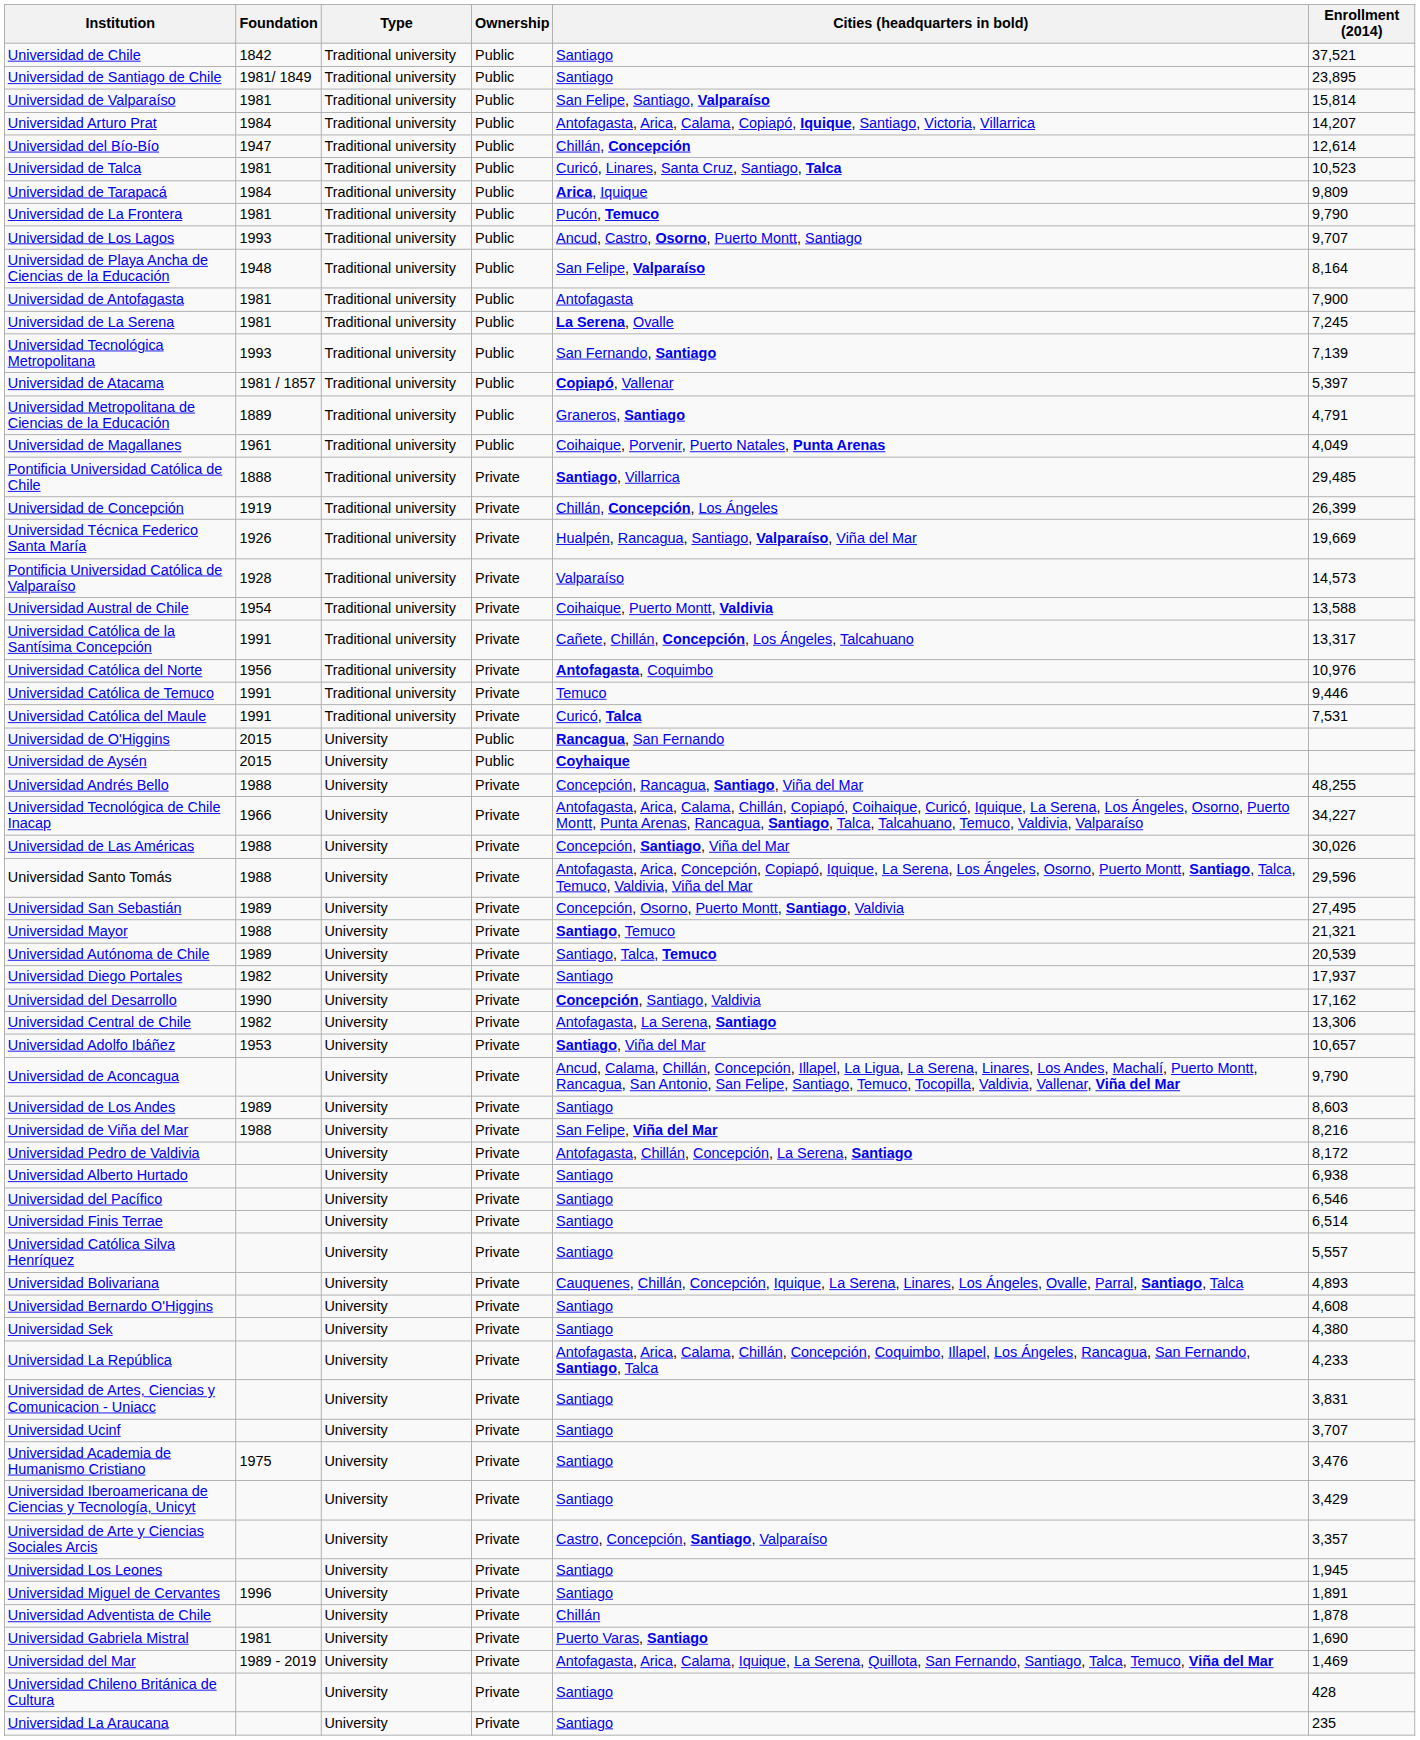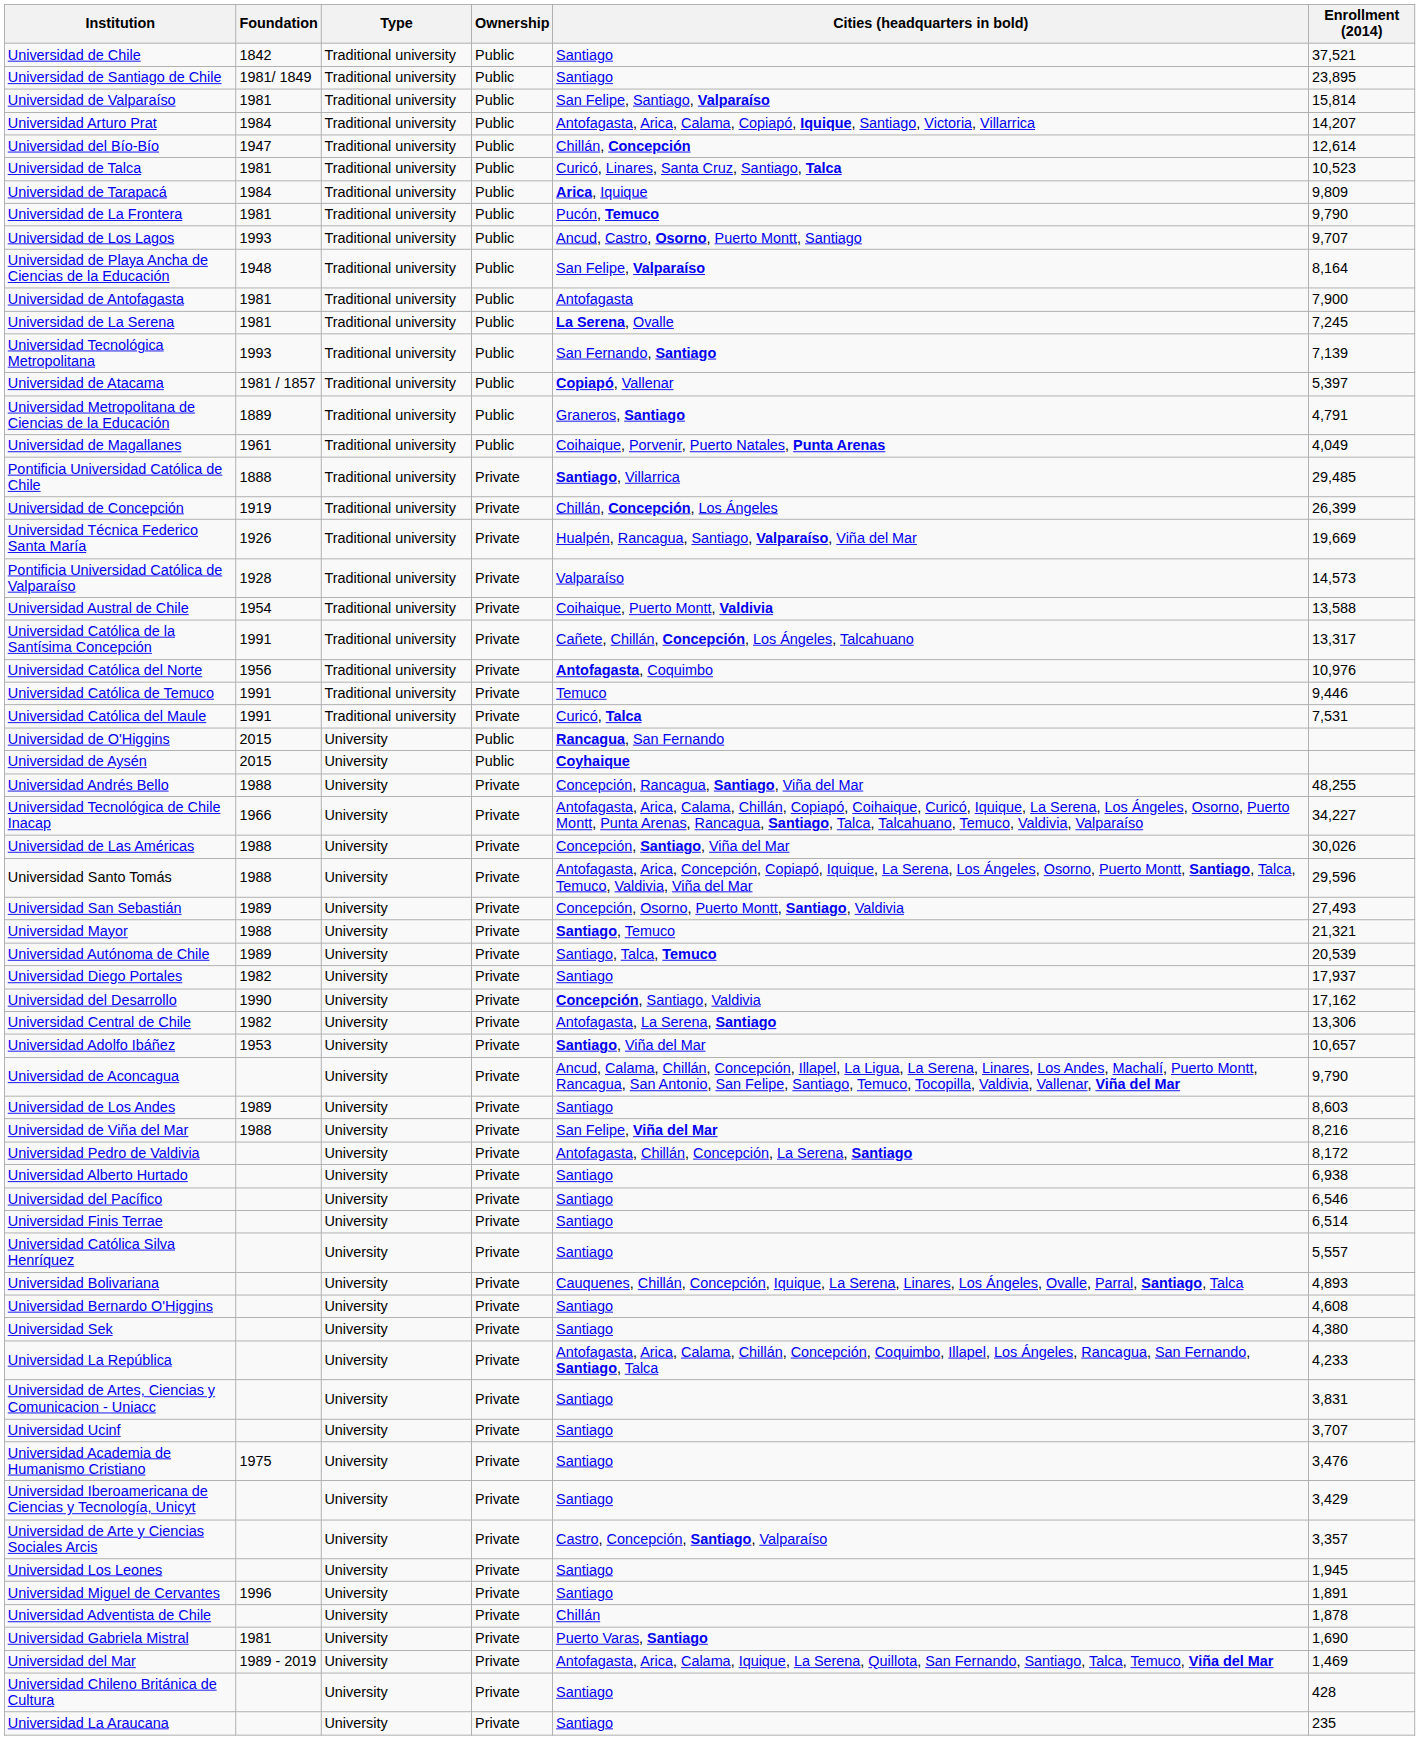Universidad San Sebastián | Enrollment (2014): 27,495 -> 27,493
